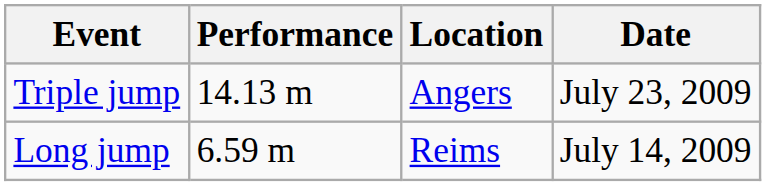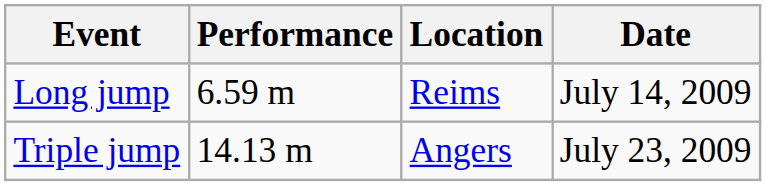rows swapped: Long jump <-> Triple jump
